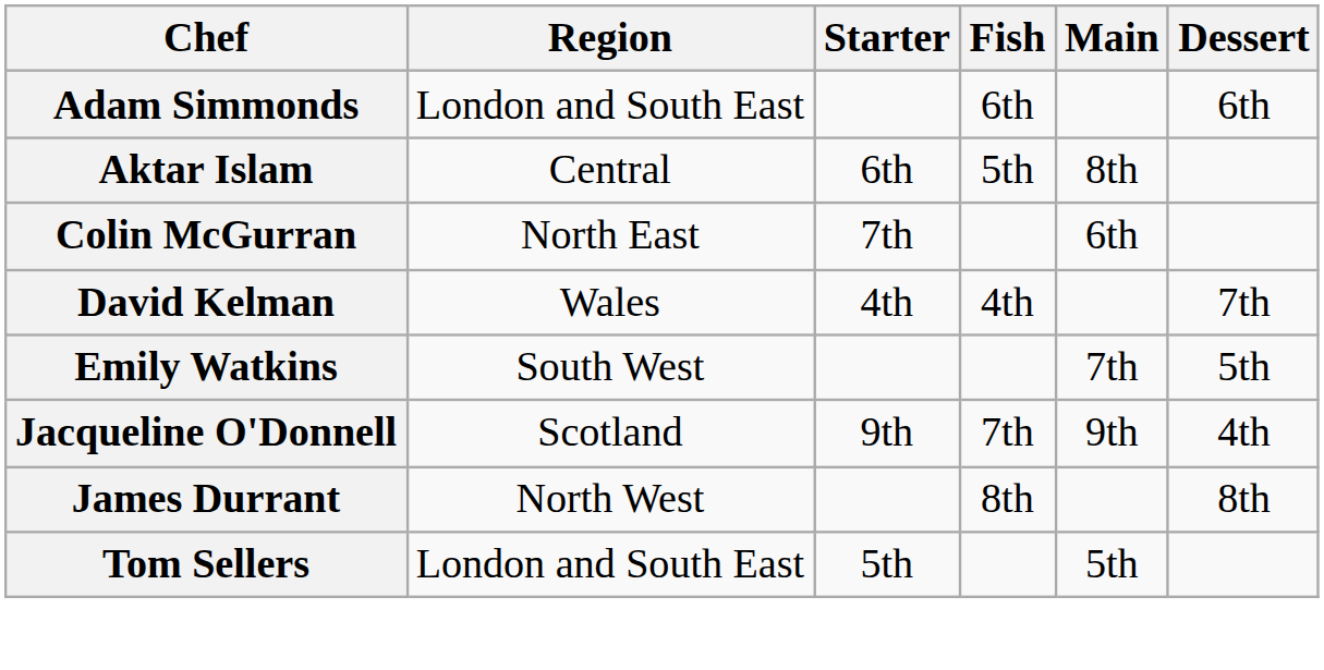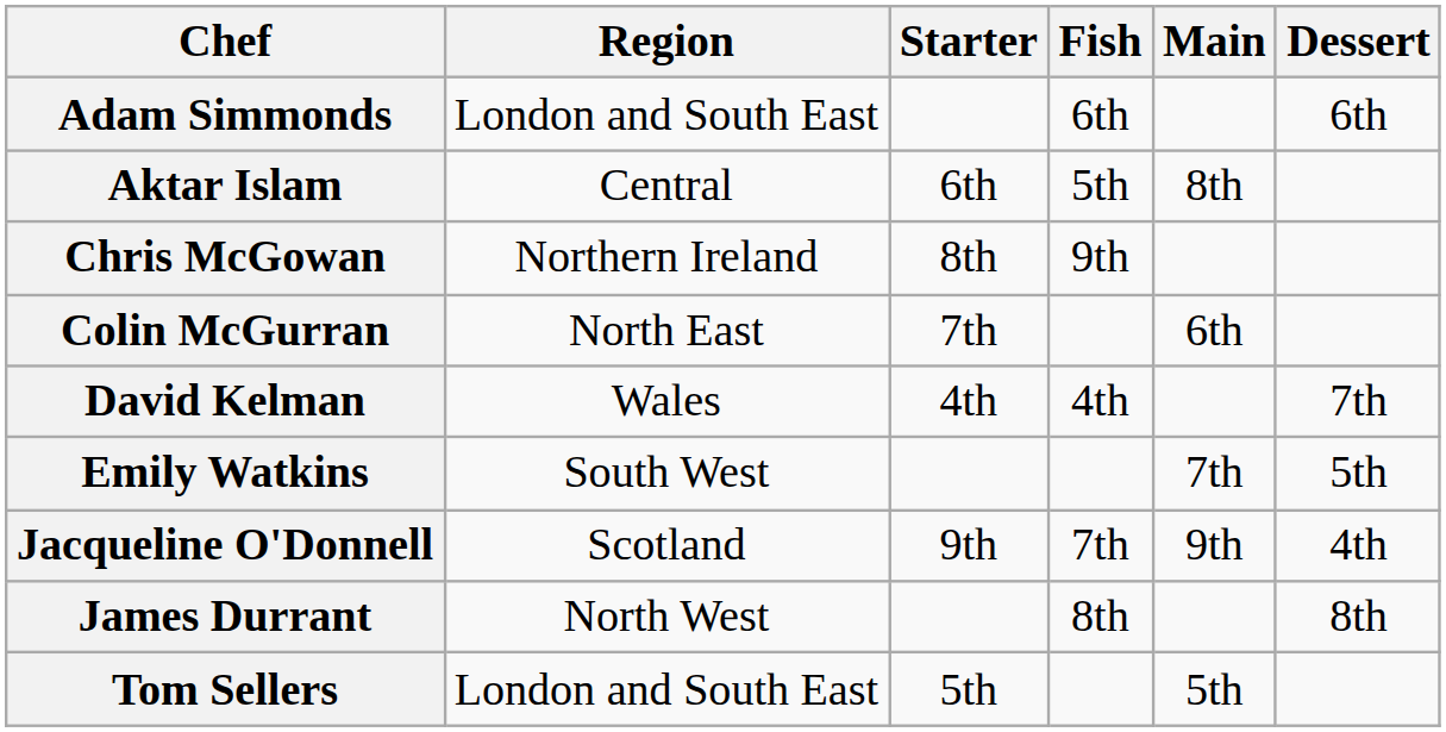+ row: Chris McGowan | Northern Ireland | 8th | 9th
